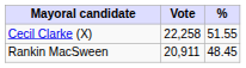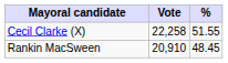Rankin MacSween | Vote: 20,911 -> 20,910
